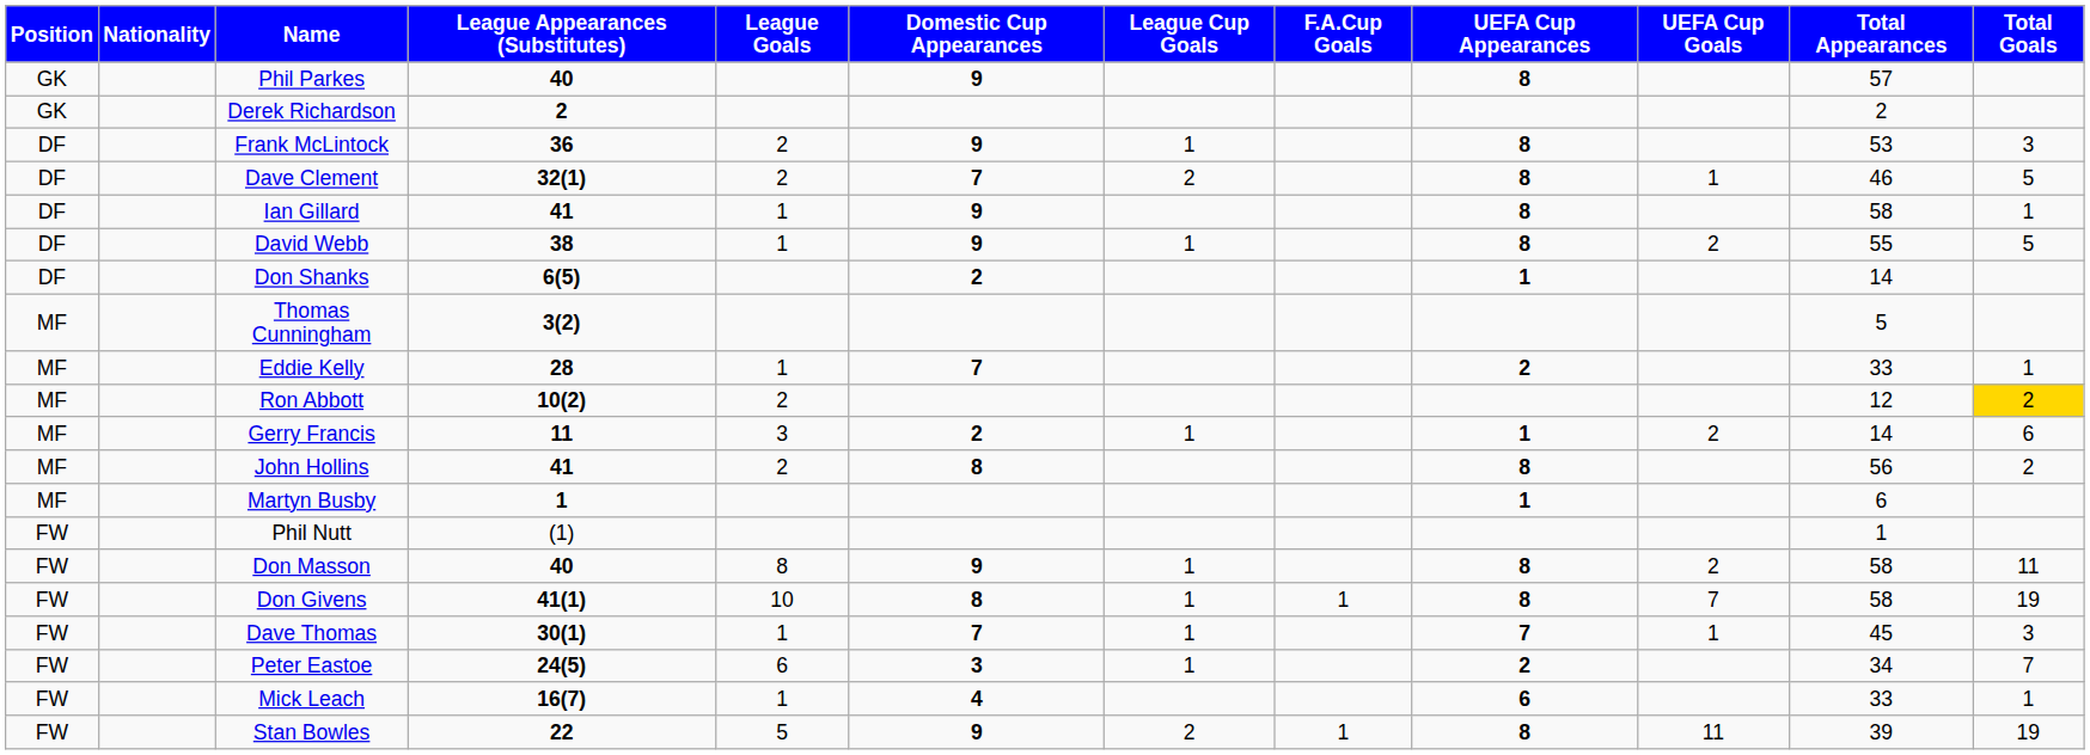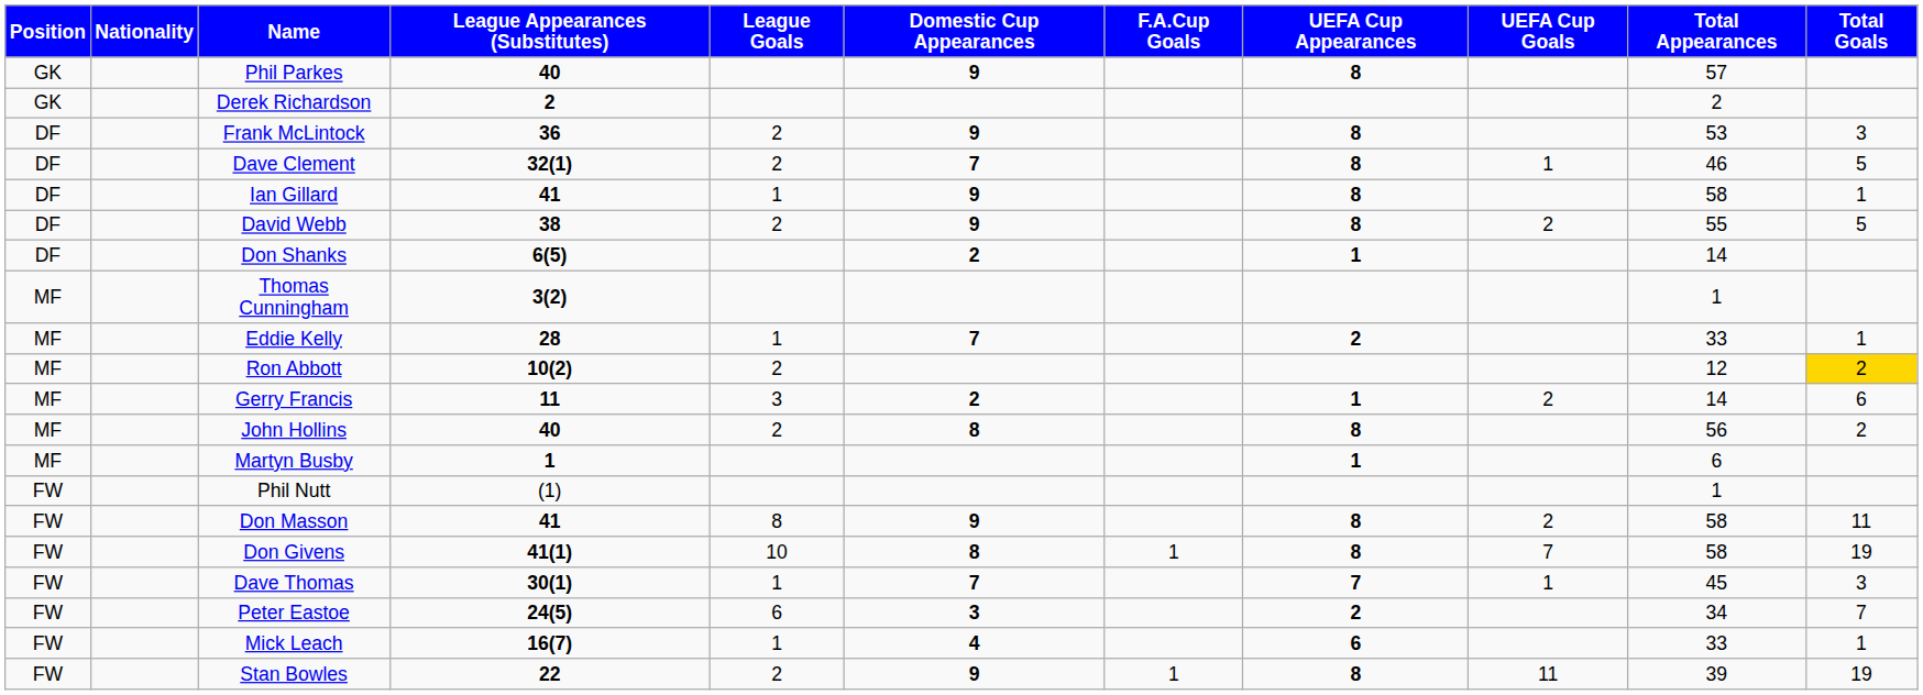- column: League Cup Goals | 1 | 2 | 1 | 1 | 1 | 1 | 1 | 1 | 2
David Webb | League Goals: 1 -> 2
Thomas Cunningham | Total Appearances: 5 -> 1
John Hollins | League Appearances (Substitutes): 41 -> 40
Don Masson | League Appearances (Substitutes): 40 -> 41
Stan Bowles | League Goals: 5 -> 2
